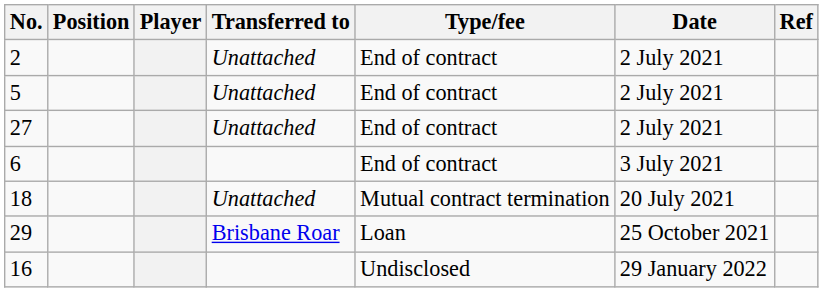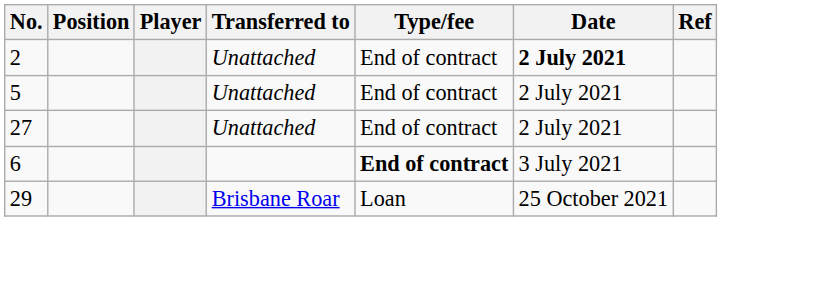2 | Date: normal -> bold
6 | Type/fee: normal -> bold
- row: 18 | Unattached | Mutual contract termination | 20 July 2021
- row: 16 | Undisclosed | 29 January 2022
